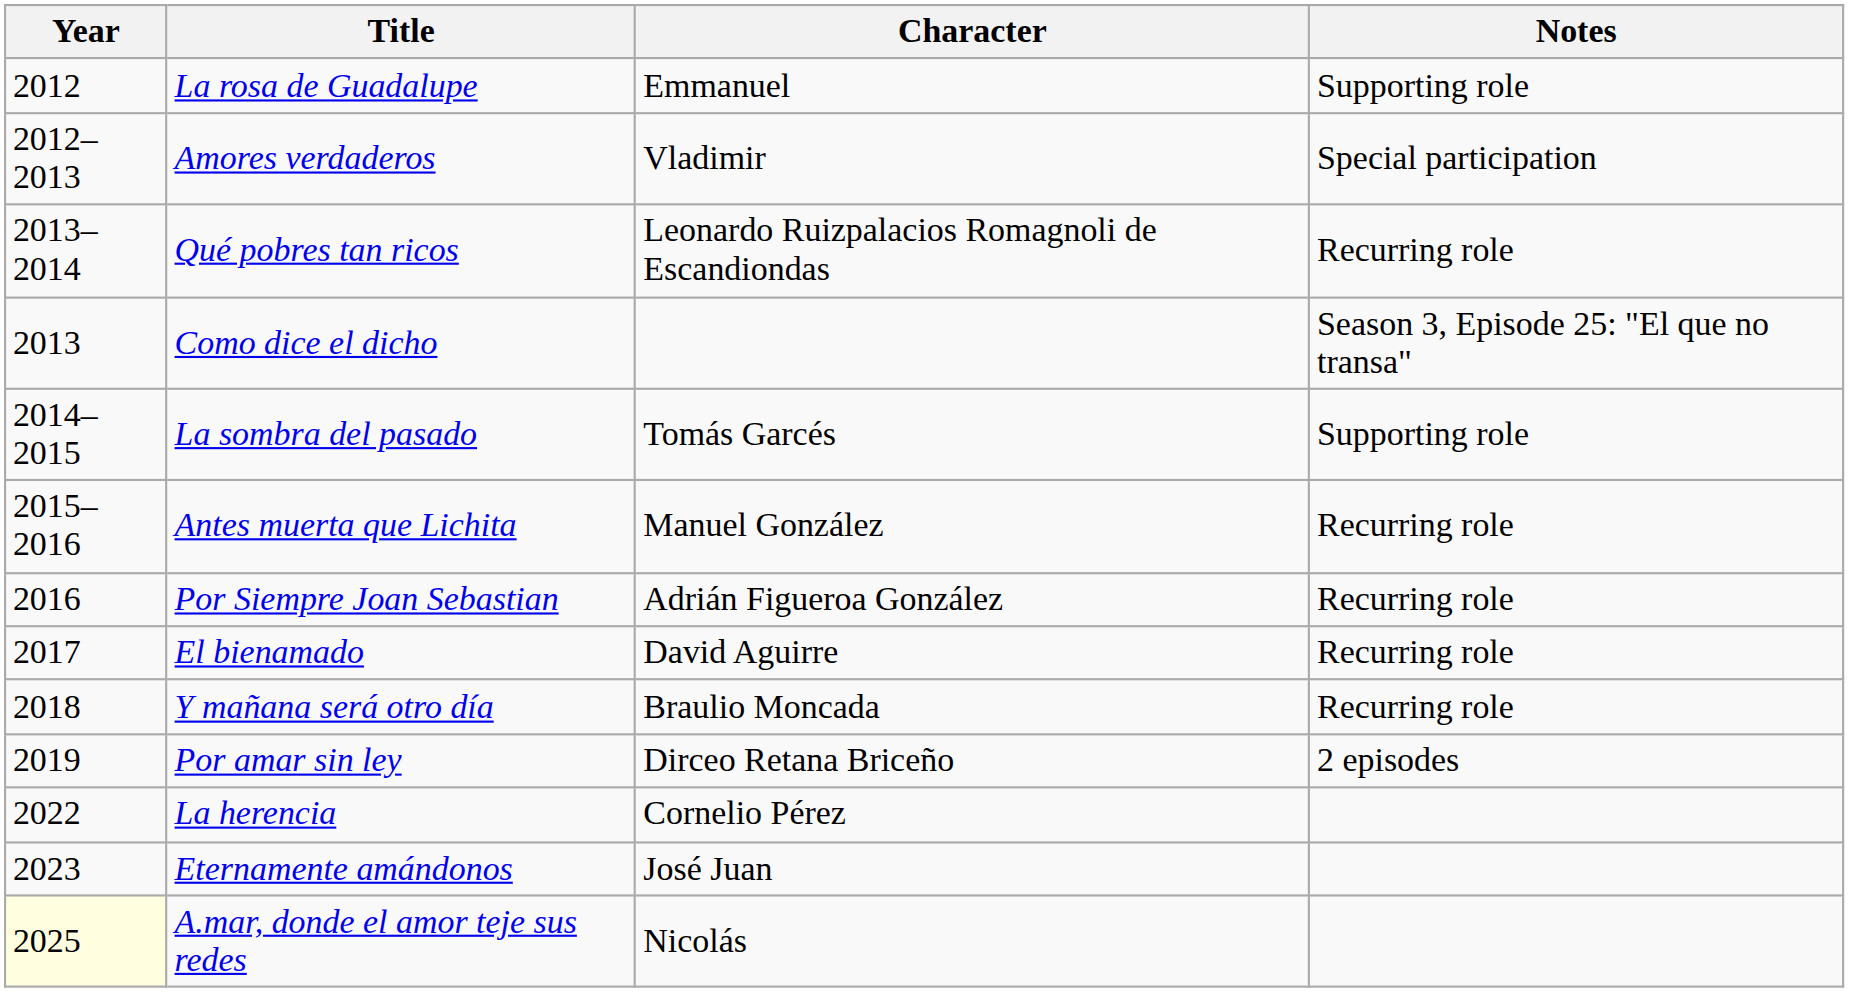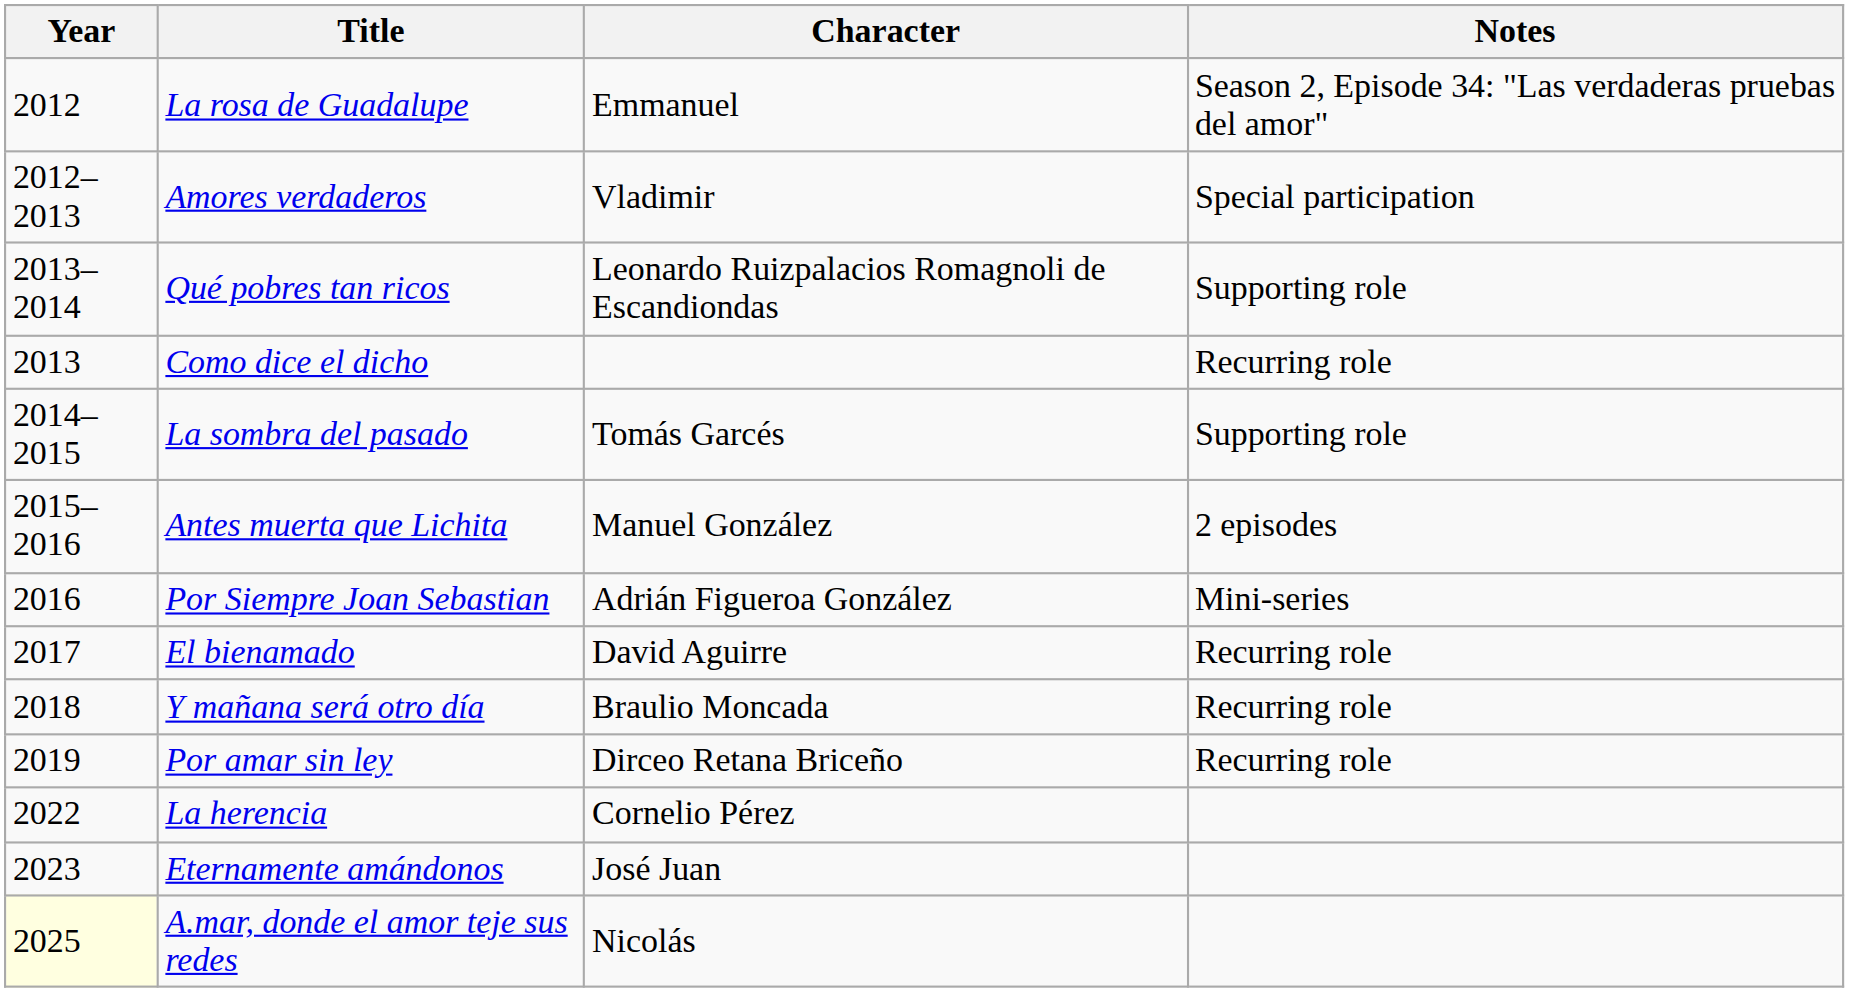La rosa de Guadalupe | Notes: Supporting role -> Season 2, Episode 34: "Las verdaderas pruebas del amor"
Qué pobres tan ricos | Notes: Recurring role -> Supporting role
Como dice el dicho | Notes: Season 3, Episode 25: "El que no transa" -> Recurring role
Antes muerta que Lichita | Notes: Recurring role -> 2 episodes
Por Siempre Joan Sebastian | Notes: Recurring role -> Mini-series
Por amar sin ley | Notes: 2 episodes -> Recurring role
